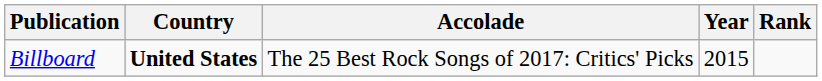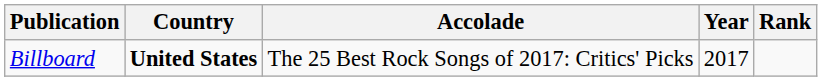Billboard | Year: 2015 -> 2017
